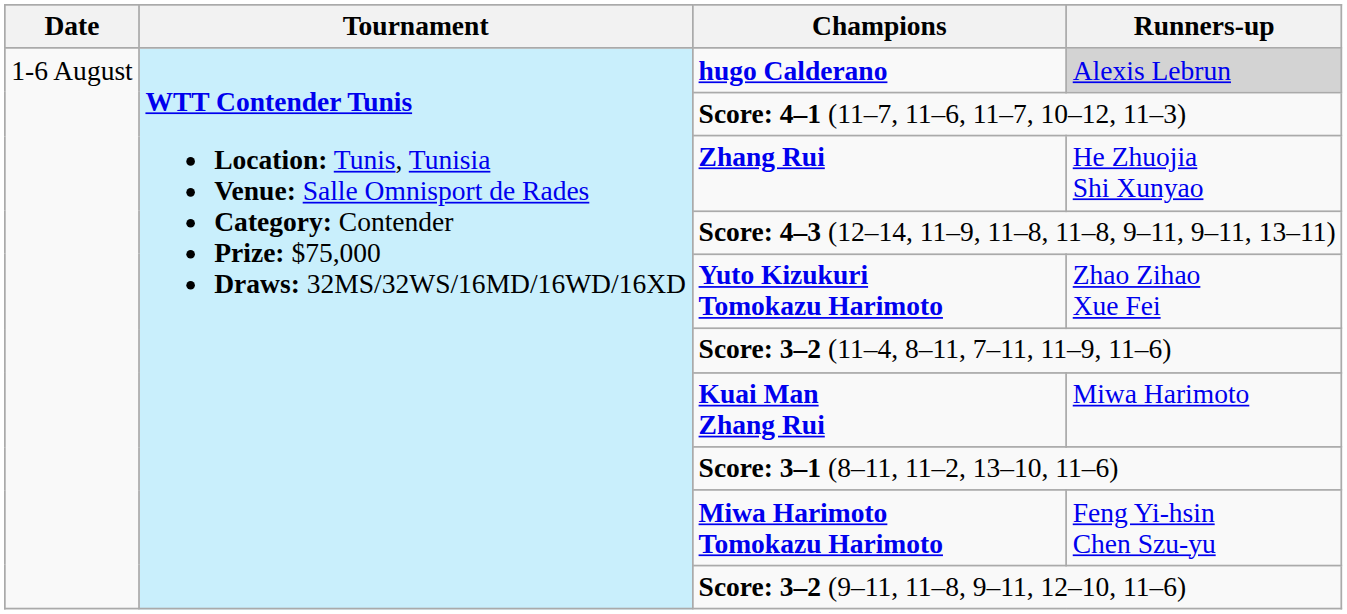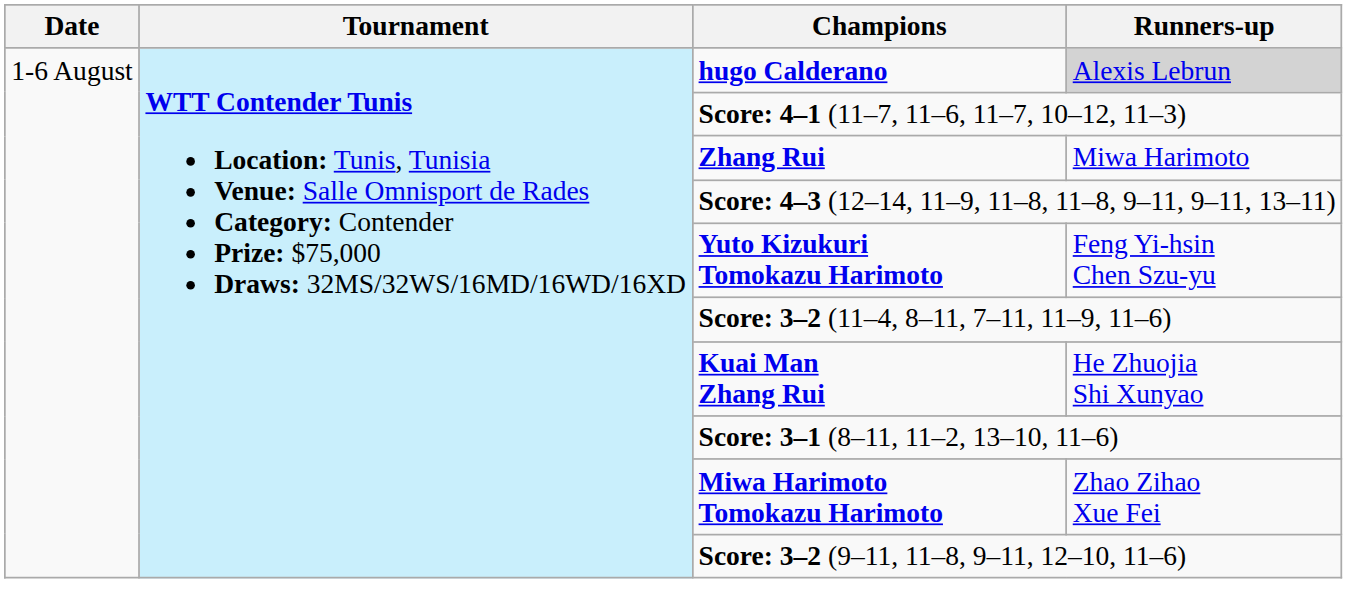Zhang Rui | Runners-up: He Zhuojia Shi Xunyao -> Miwa Harimoto
Yuto Kizukuri Tomokazu Harimoto | Runners-up: Zhao Zihao Xue Fei -> Feng Yi-hsin Chen Szu-yu
Kuai Man Zhang Rui | Runners-up: Miwa Harimoto -> He Zhuojia Shi Xunyao
Miwa Harimoto Tomokazu Harimoto | Runners-up: Feng Yi-hsin Chen Szu-yu -> Zhao Zihao Xue Fei
